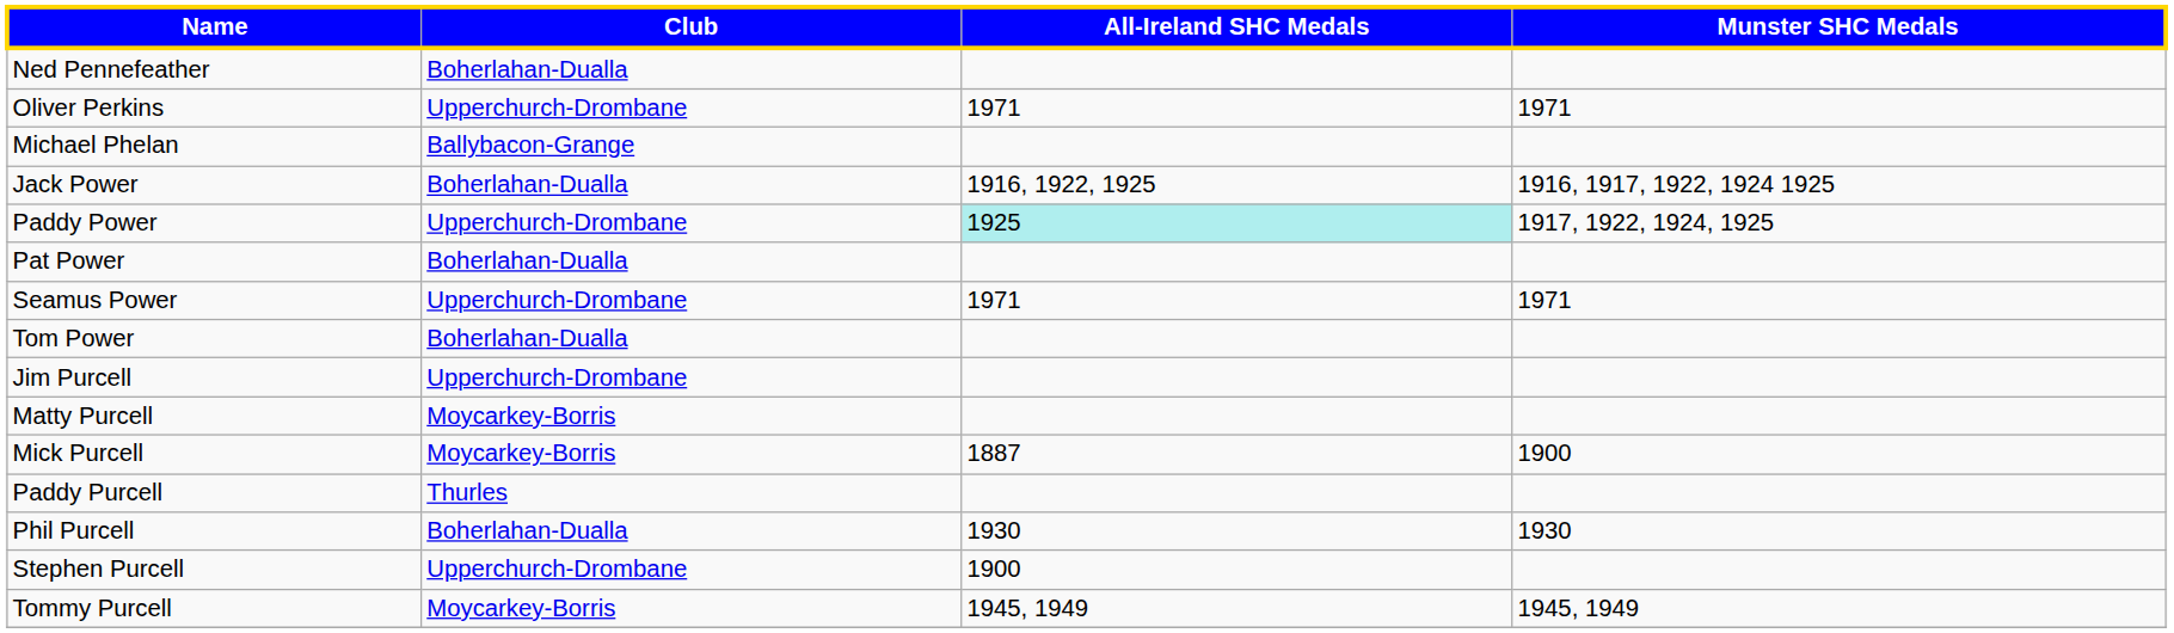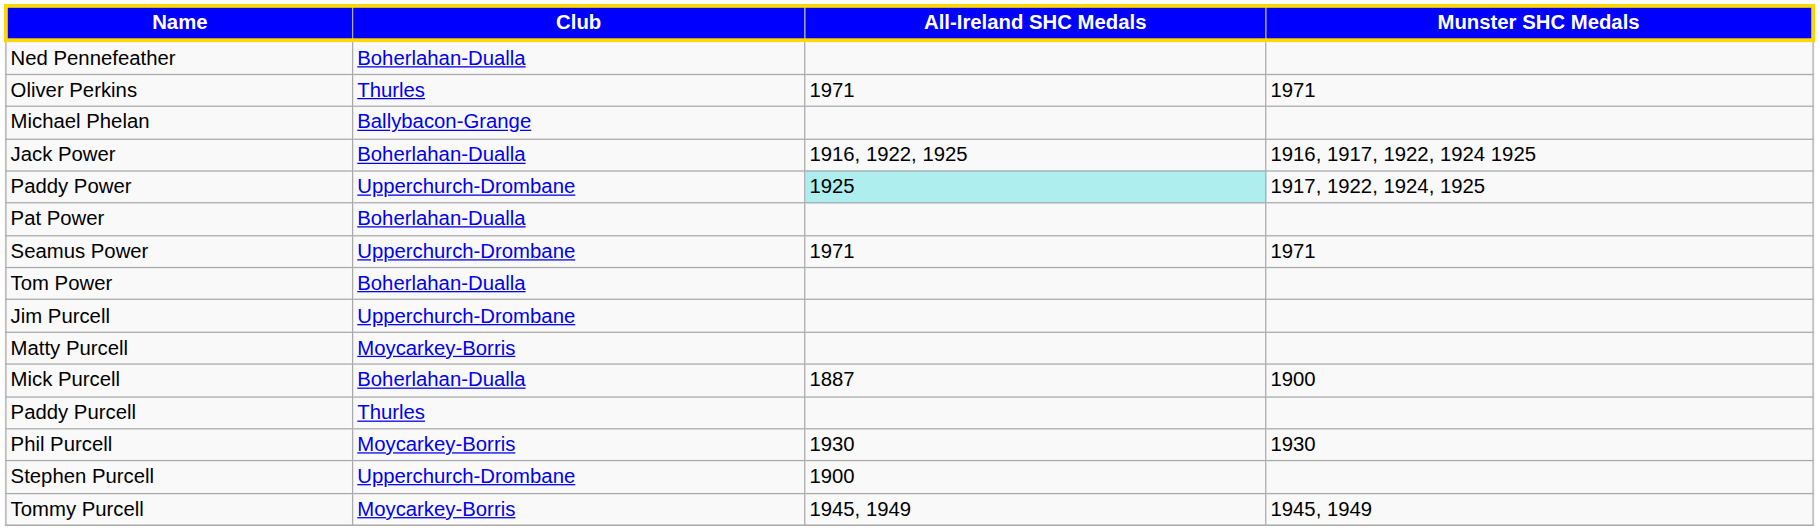Oliver Perkins | Club: Upperchurch-Drombane -> Thurles
Mick Purcell | Club: Moycarkey-Borris -> Boherlahan-Dualla
Phil Purcell | Club: Boherlahan-Dualla -> Moycarkey-Borris
